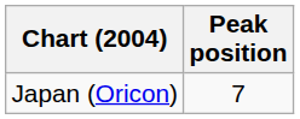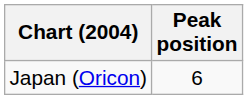Japan (Oricon) | Peak position: 7 -> 6
